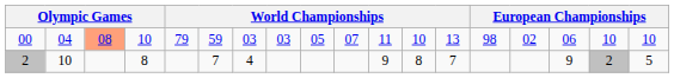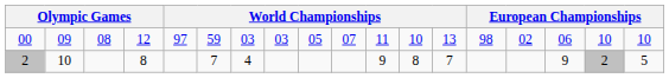00 | column 2: 04 -> 09
00 | column 3: lightsalmon background -> no background
00 | column 4: 10 -> 12
00 | column 5: 79 -> 97
